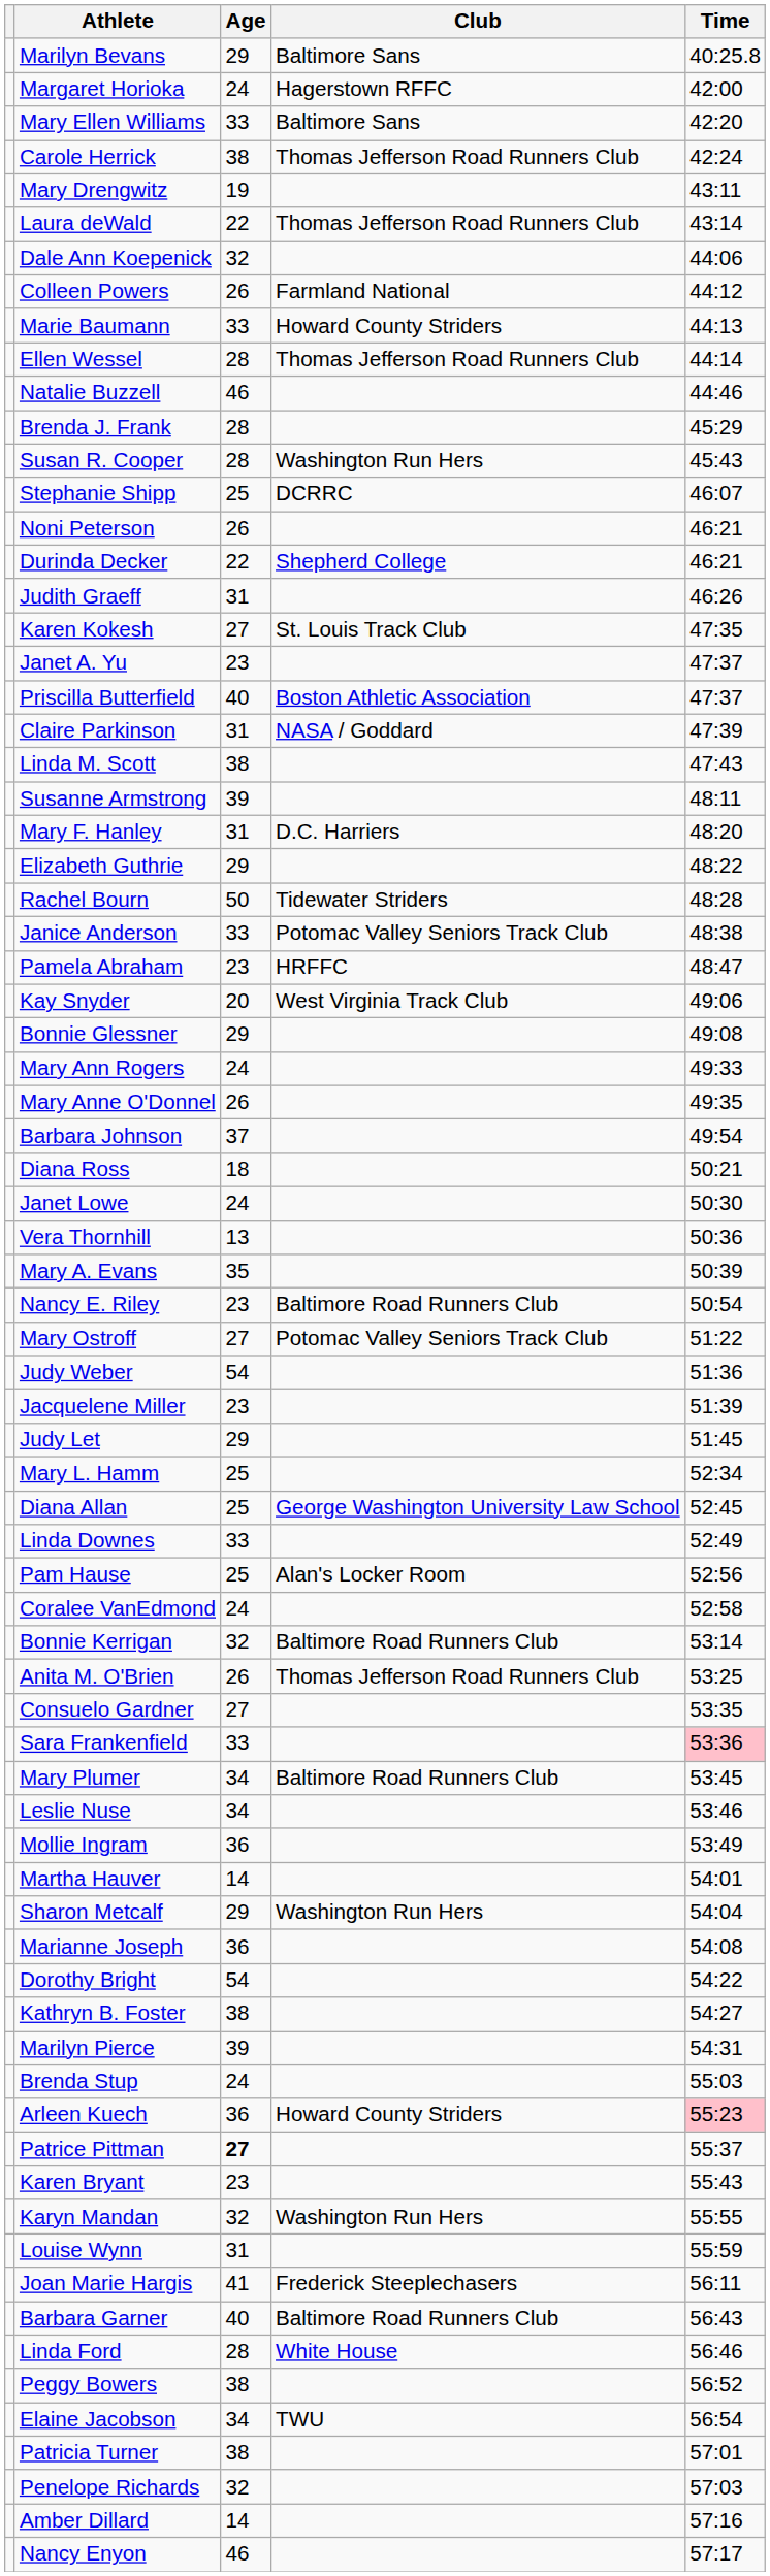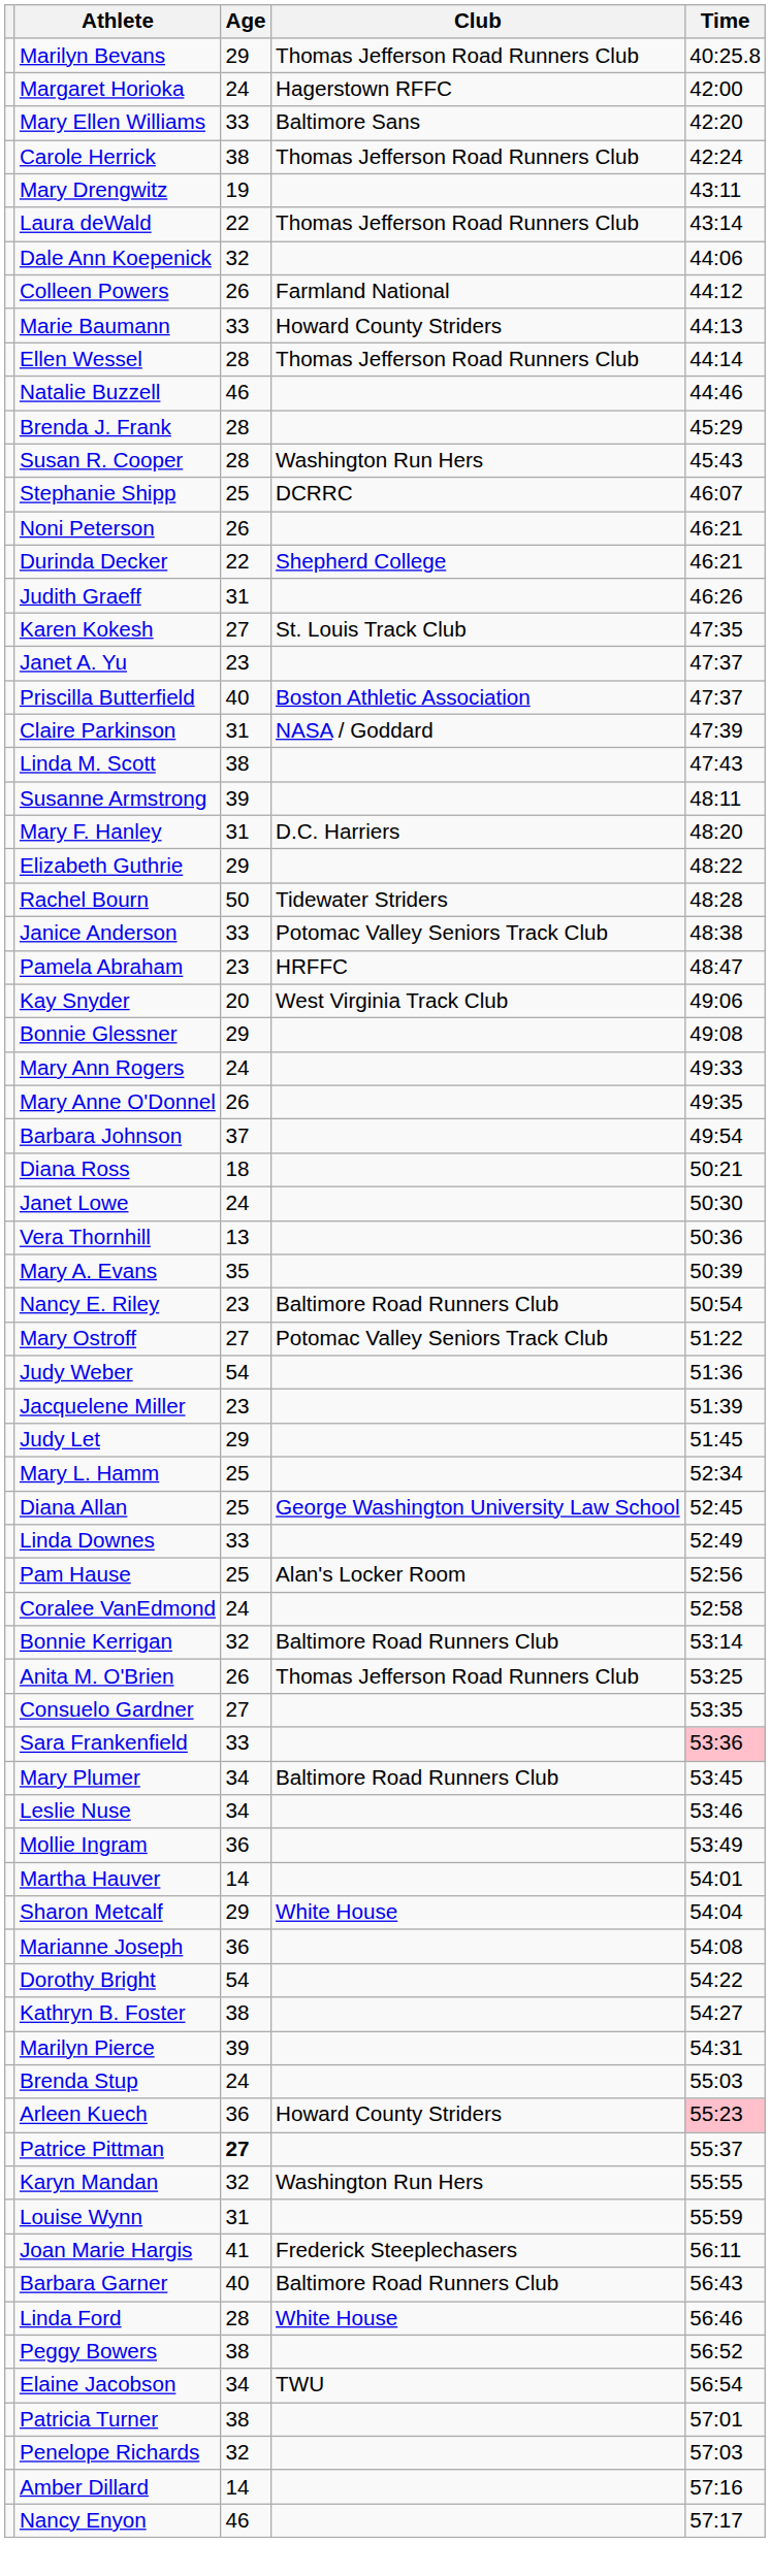Marilyn Bevans | Club: Baltimore Sans -> Thomas Jefferson Road Runners Club
Sharon Metcalf | Club: Washington Run Hers -> White House
- row: Karen Bryant | 23 | 55:43
